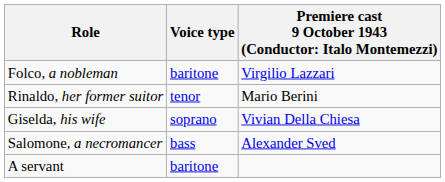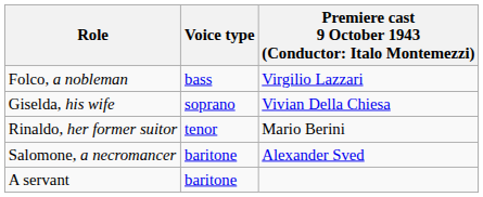Folco, a nobleman | Voice type: baritone -> bass
rows swapped: Giselda, his wife <-> Rinaldo, her former suitor
Salomone, a necromancer | Voice type: bass -> baritone
